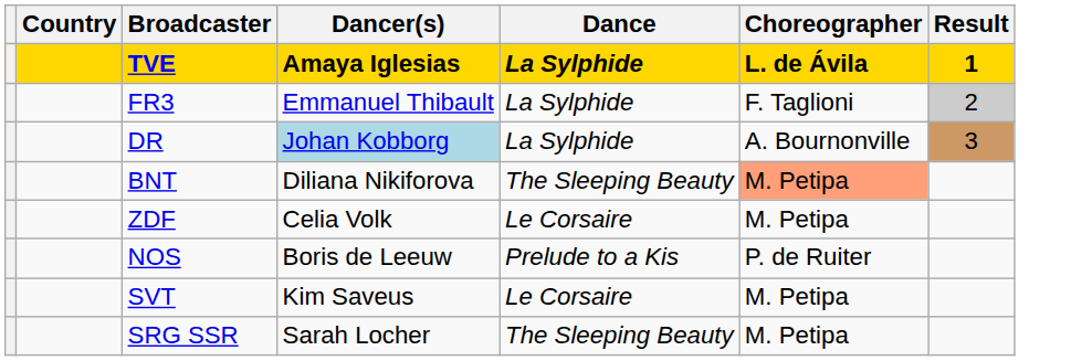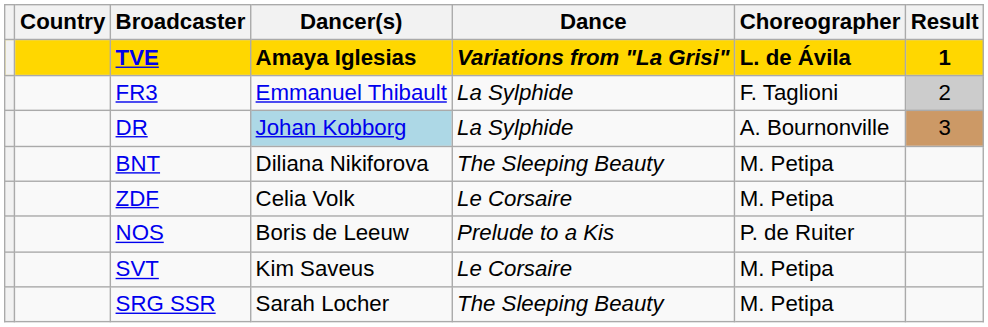TVE | Dance: La Sylphide -> Variations from "La Grisi"
BNT | Choreographer: lightsalmon background -> no background
